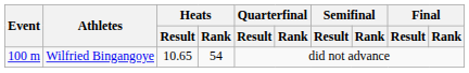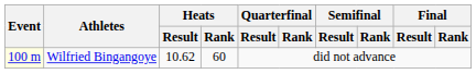Wilfried Bingangoye | Event: no background -> lightyellow background
Wilfried Bingangoye | Heats / Result: 10.65 -> 10.62
Wilfried Bingangoye | Heats / Rank: 54 -> 60
